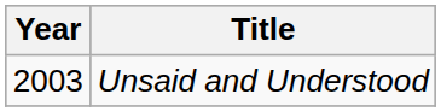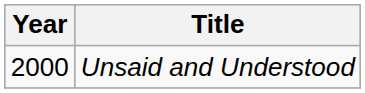Unsaid and Understood | Year: 2003 -> 2000
